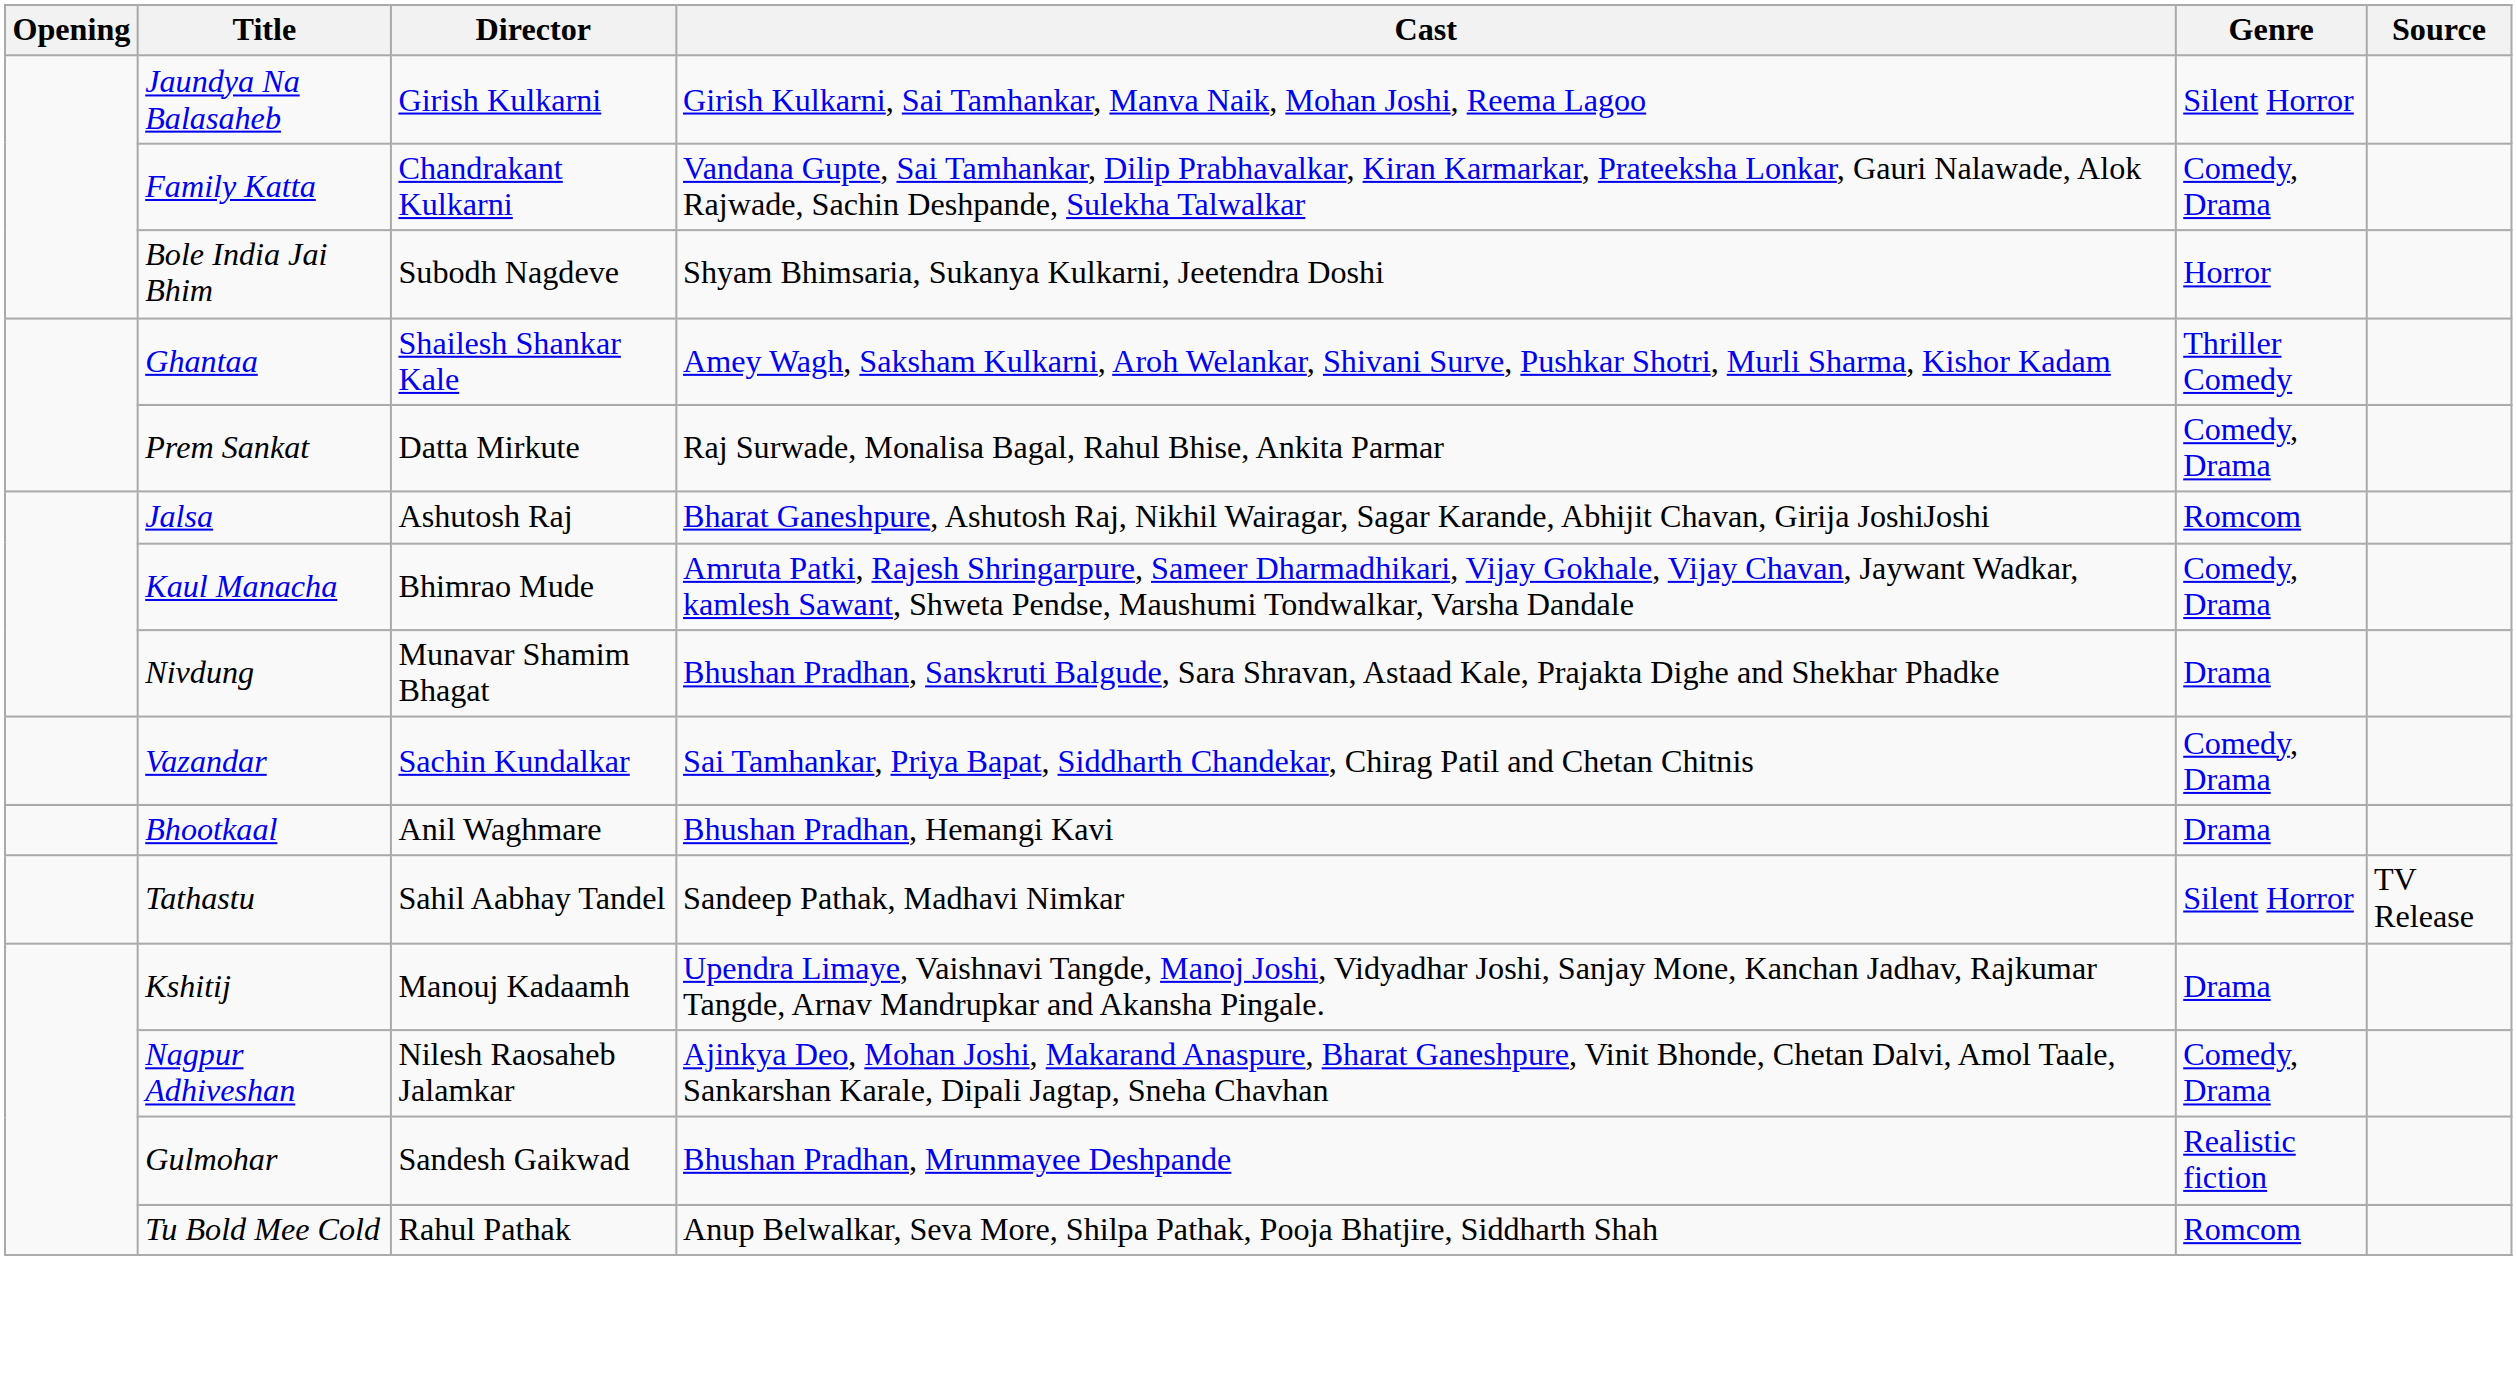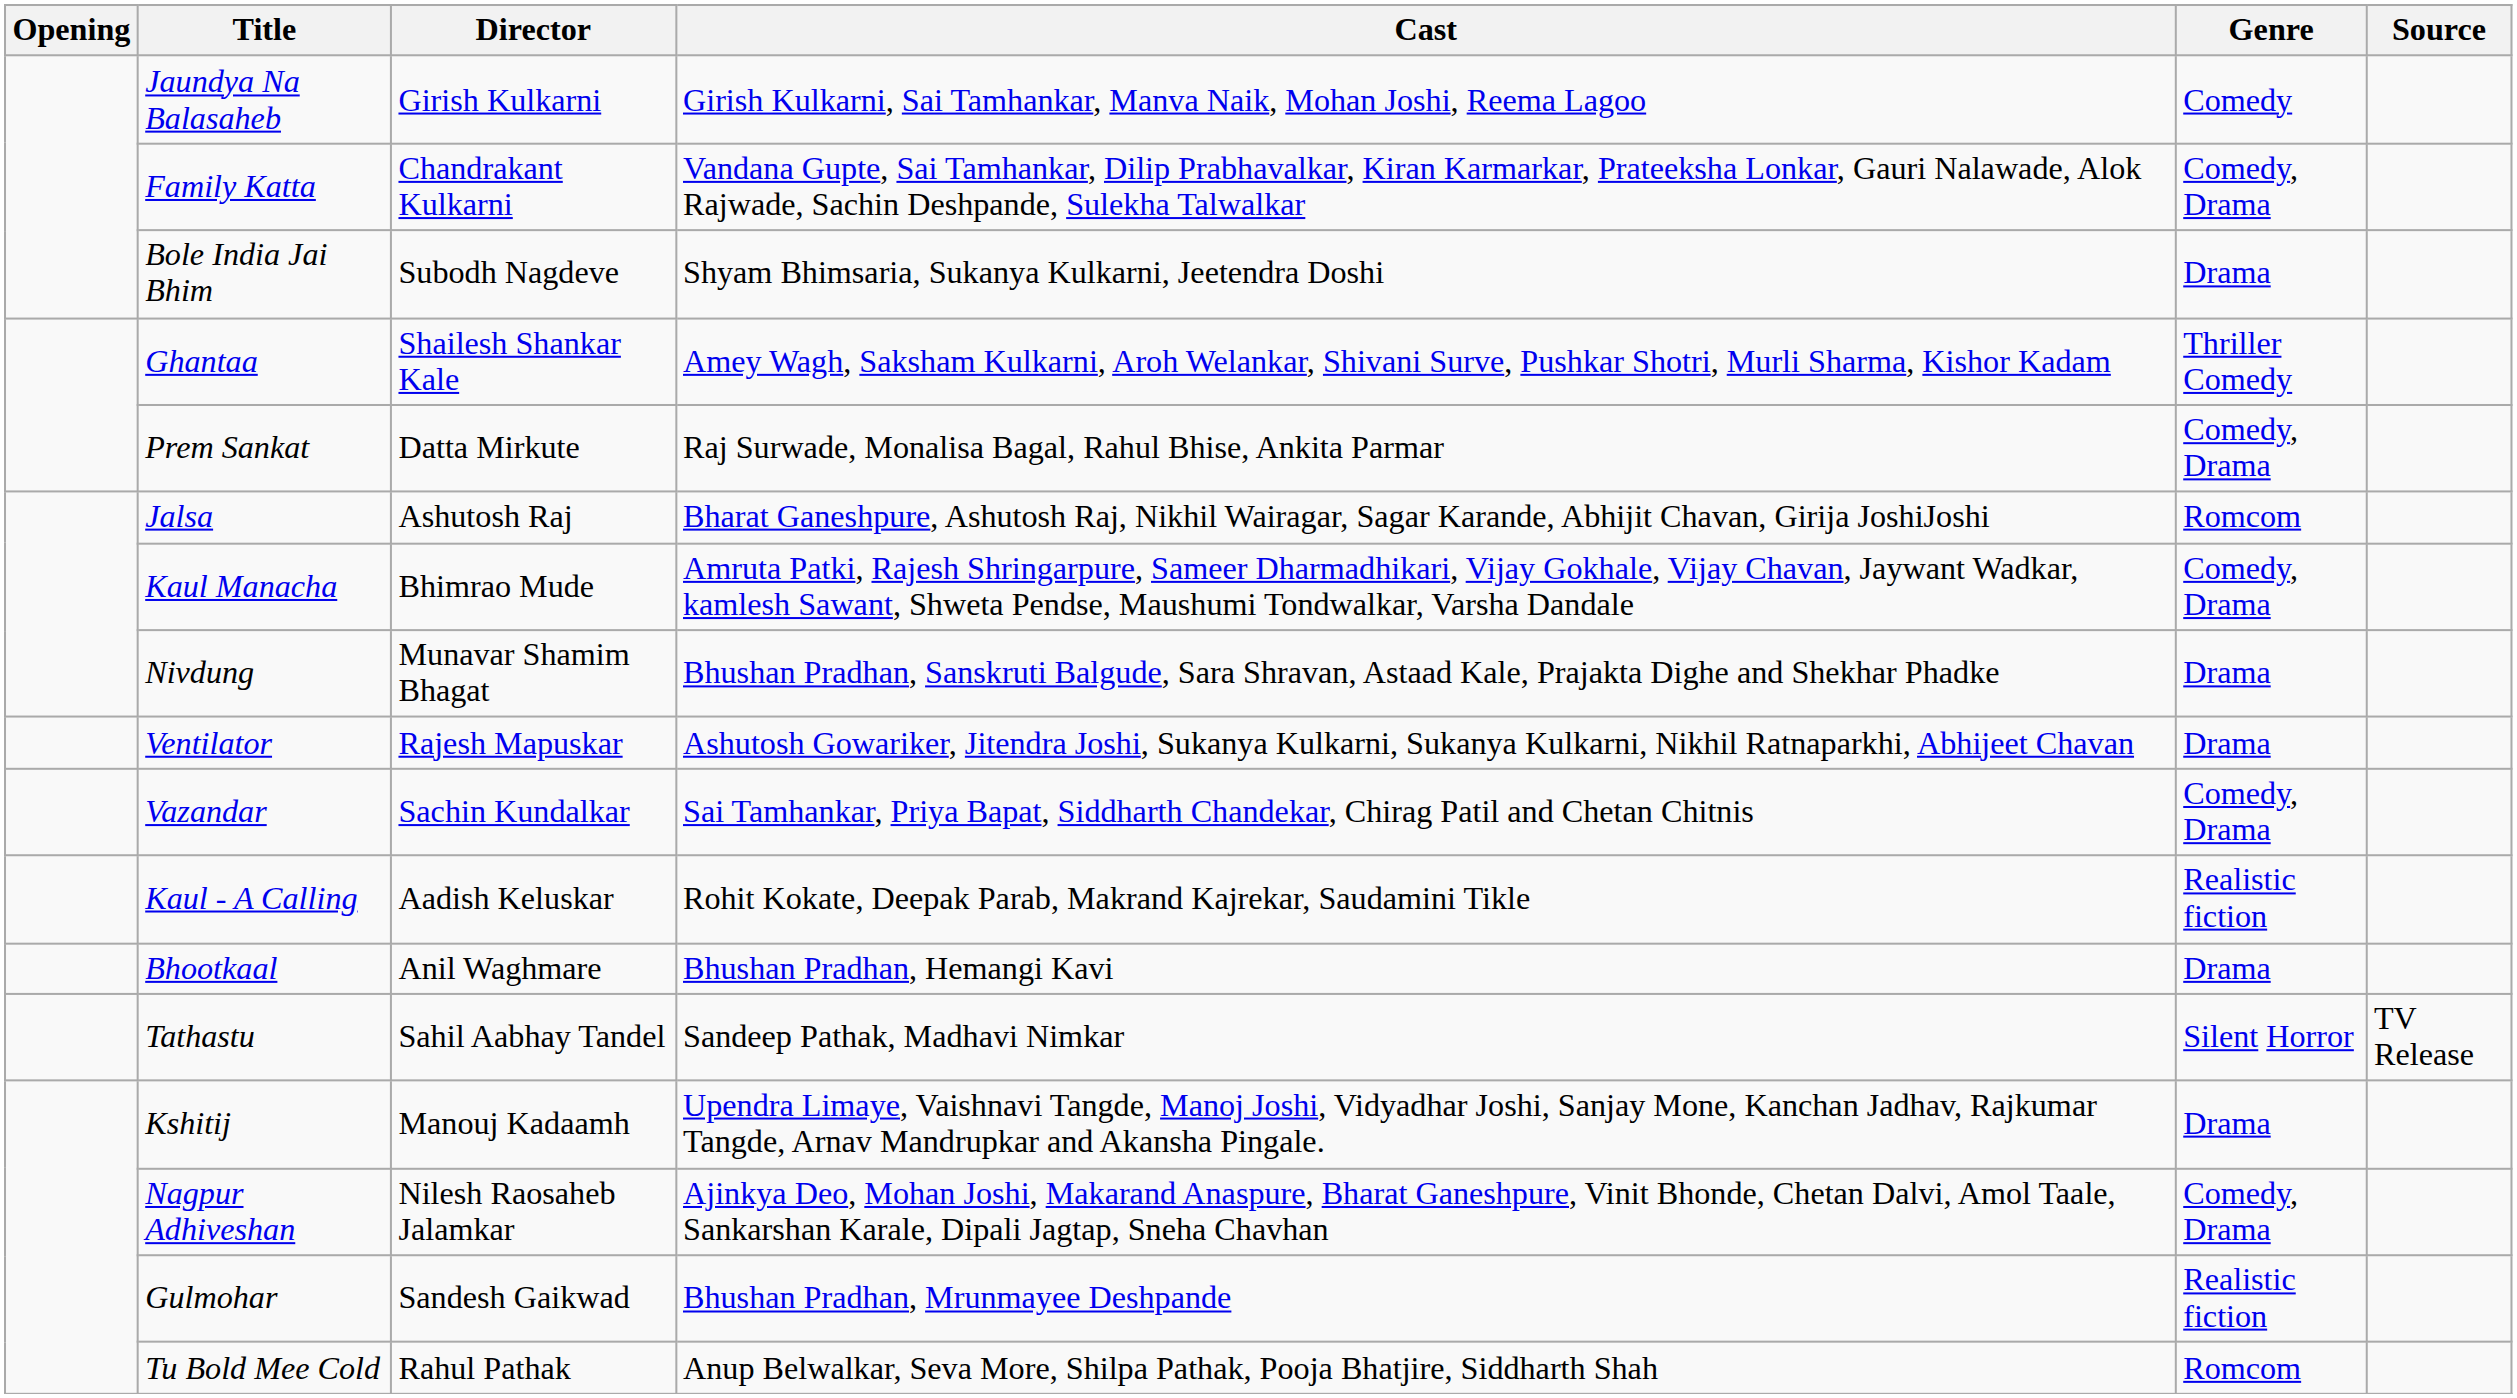Jaundya Na Balasaheb | Genre: Silent Horror -> Comedy
Bole India Jai Bhim | Genre: Horror -> Drama
+ row: Ventilator | Rajesh Mapuskar | Ashutosh Gowariker, Jitendra Joshi, Sukanya Kulkarni, Sukanya Kulkarni, Nikhil Ratnaparkhi, Abhijeet Chavan | Drama
+ row: Kaul - A Calling | Aadish Keluskar | Rohit Kokate, Deepak Parab, Makrand Kajrekar, Saudamini Tikle | Realistic fiction
